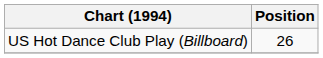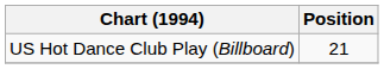US Hot Dance Club Play (Billboard) | Position: 26 -> 21
